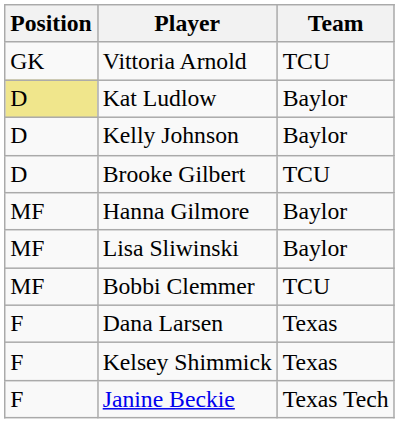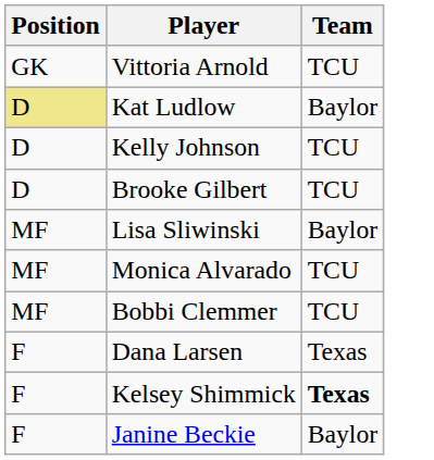Kelly Johnson | Team: Baylor -> TCU
- row: MF | Hanna Gilmore | Baylor
+ row: MF | Monica Alvarado | TCU
Kelsey Shimmick | Team: normal -> bold
Janine Beckie | Team: Texas Tech -> Baylor
